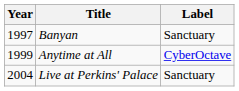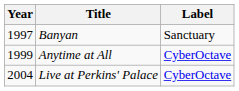Live at Perkins' Palace | Label: Sanctuary -> CyberOctave
